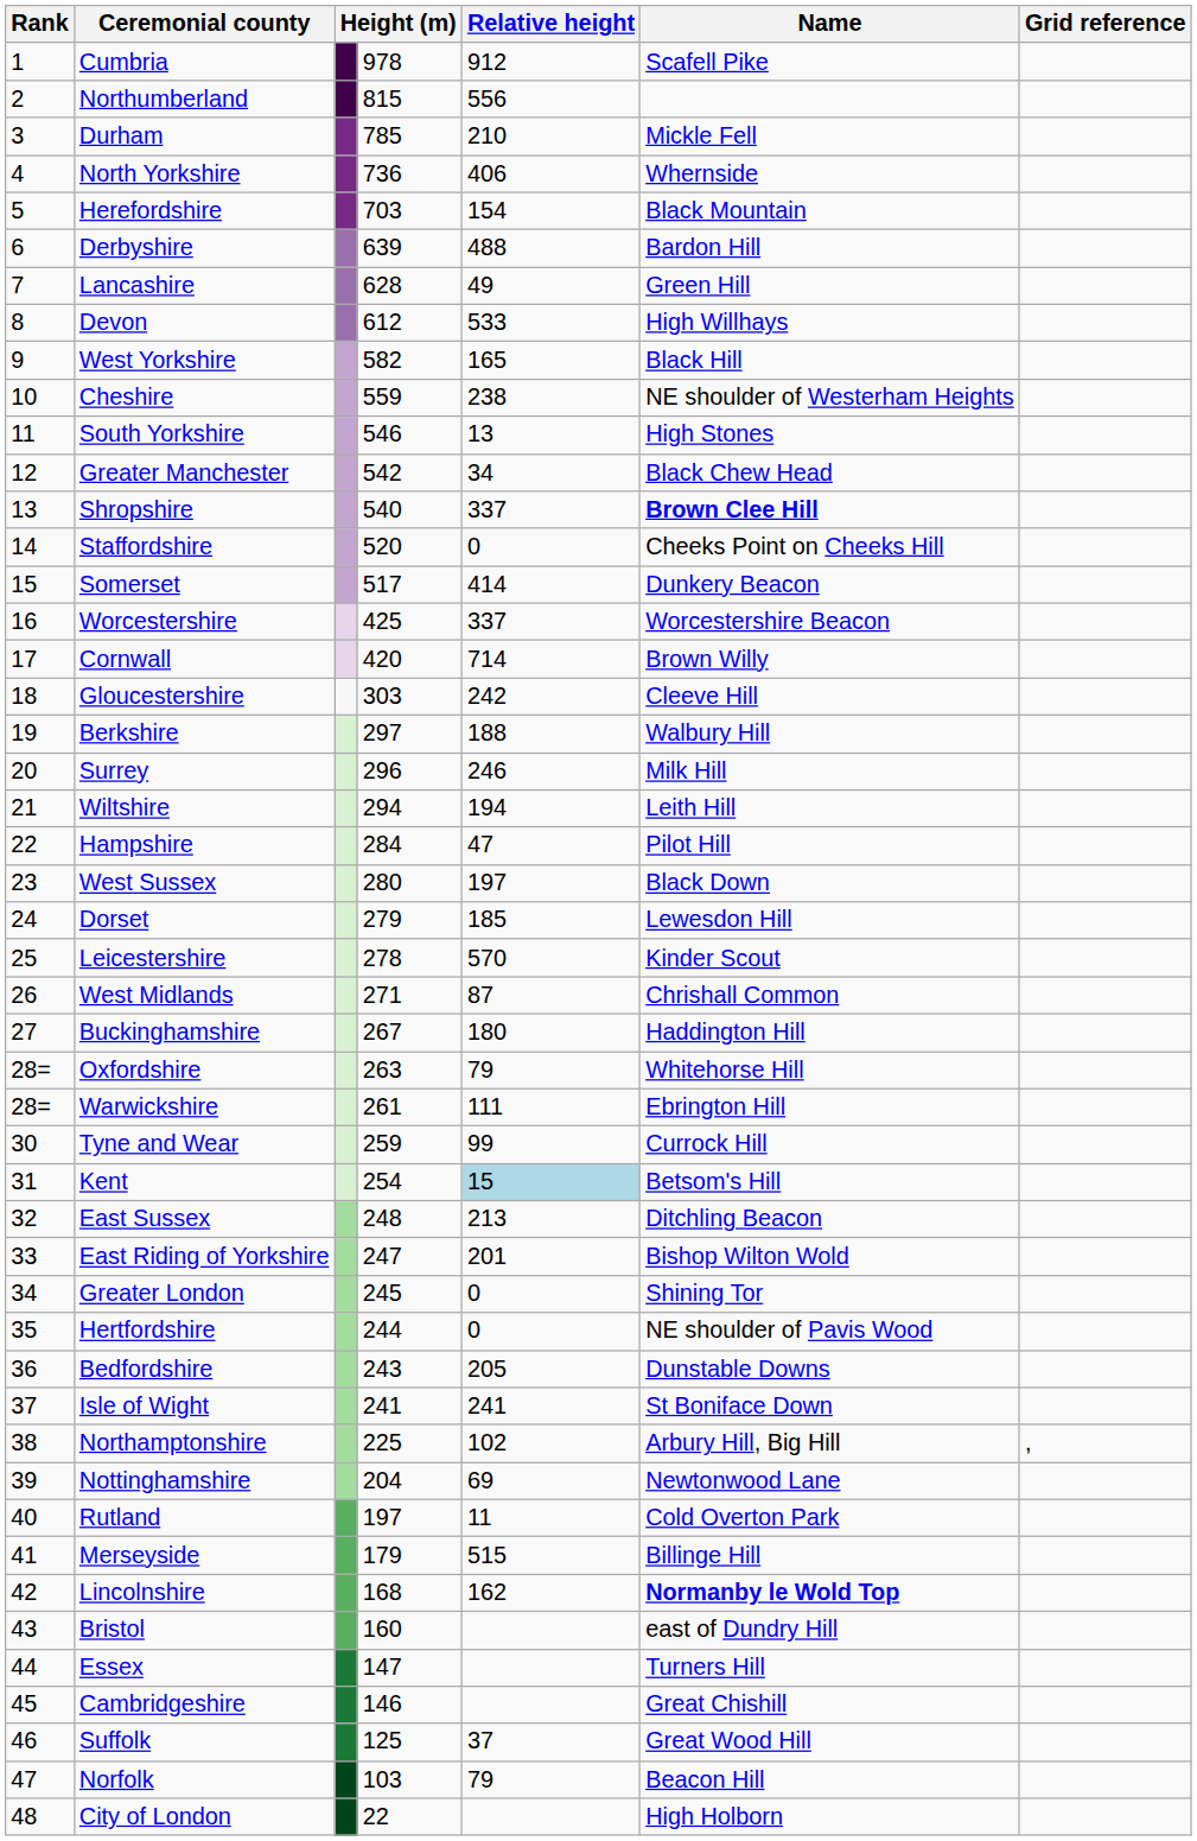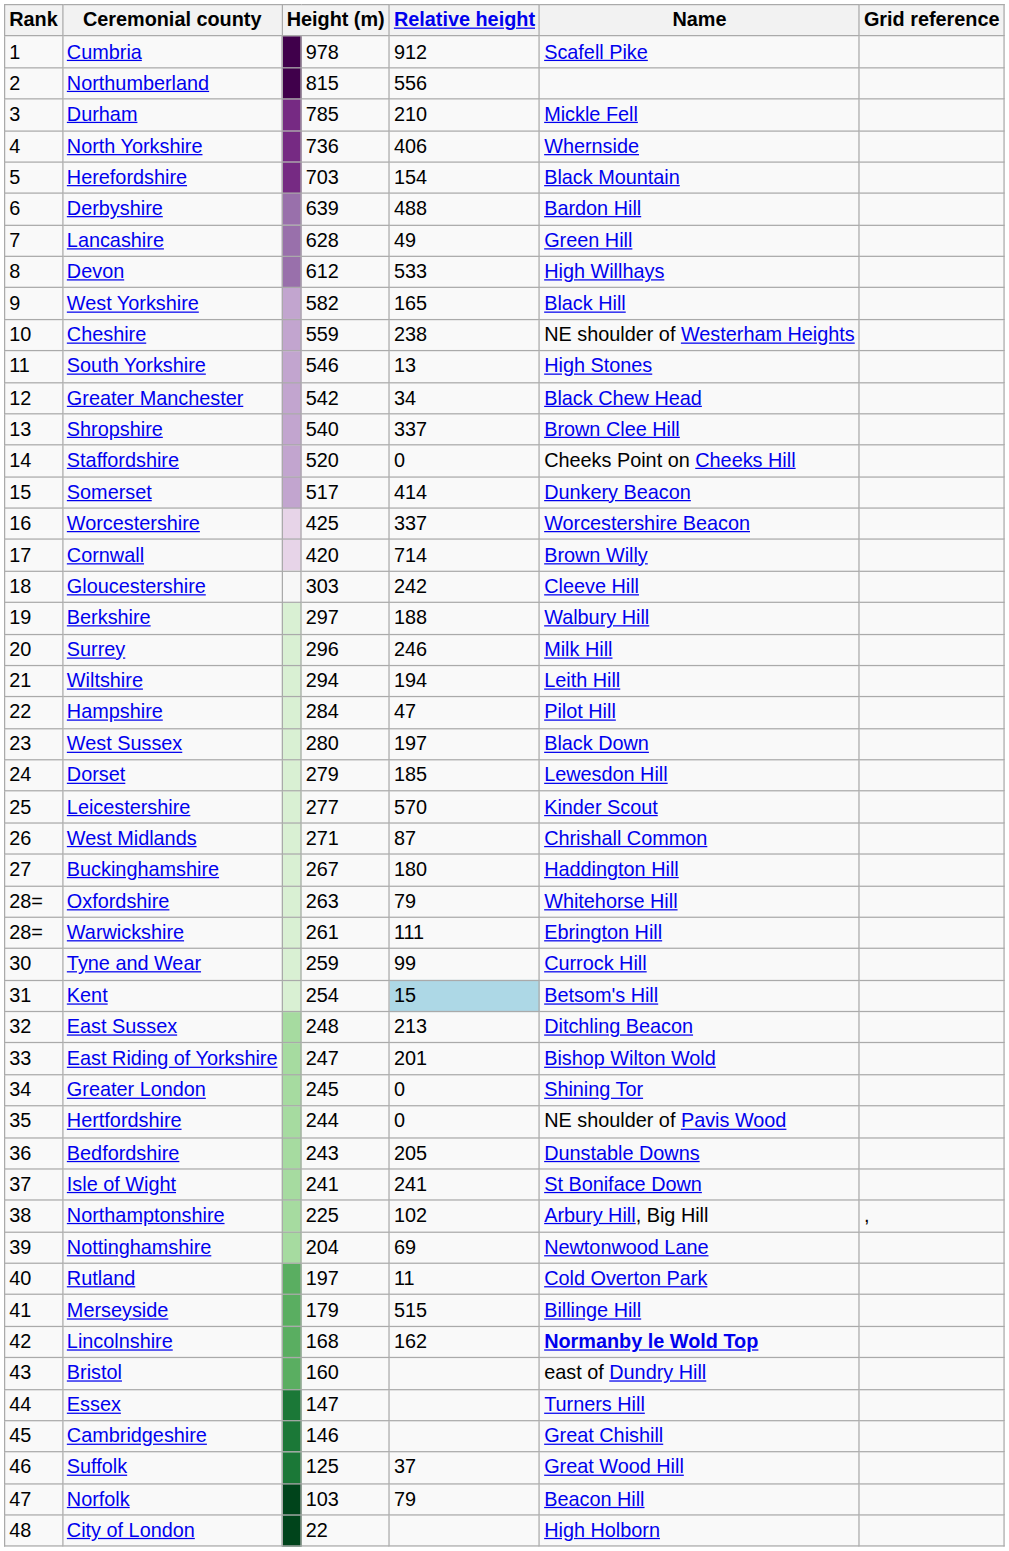Shropshire | Name: bold -> normal
Leicestershire | column 4: 278 -> 277
